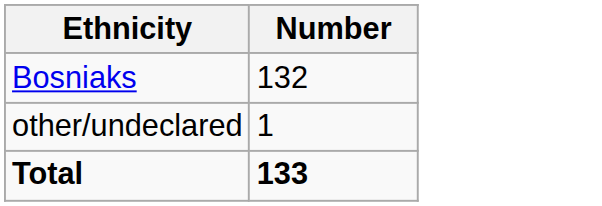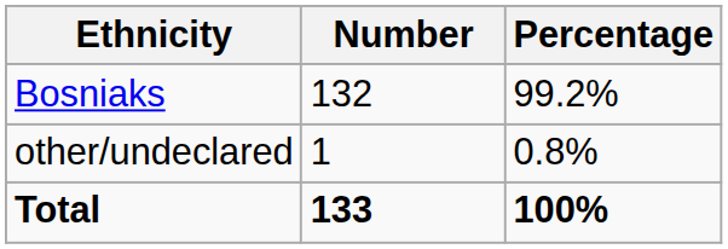+ column: Percentage | 99.2% | 0.8% | 100%
